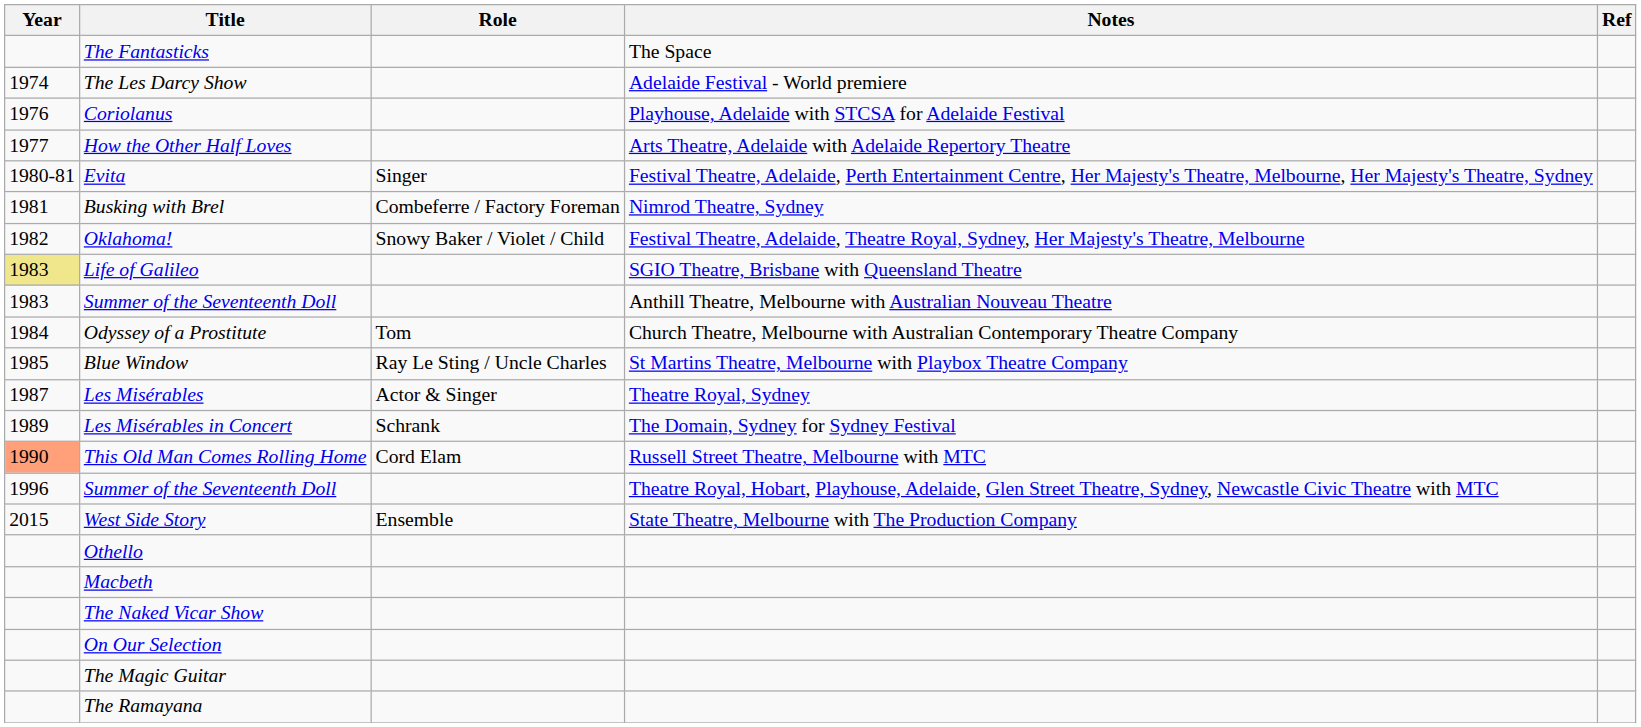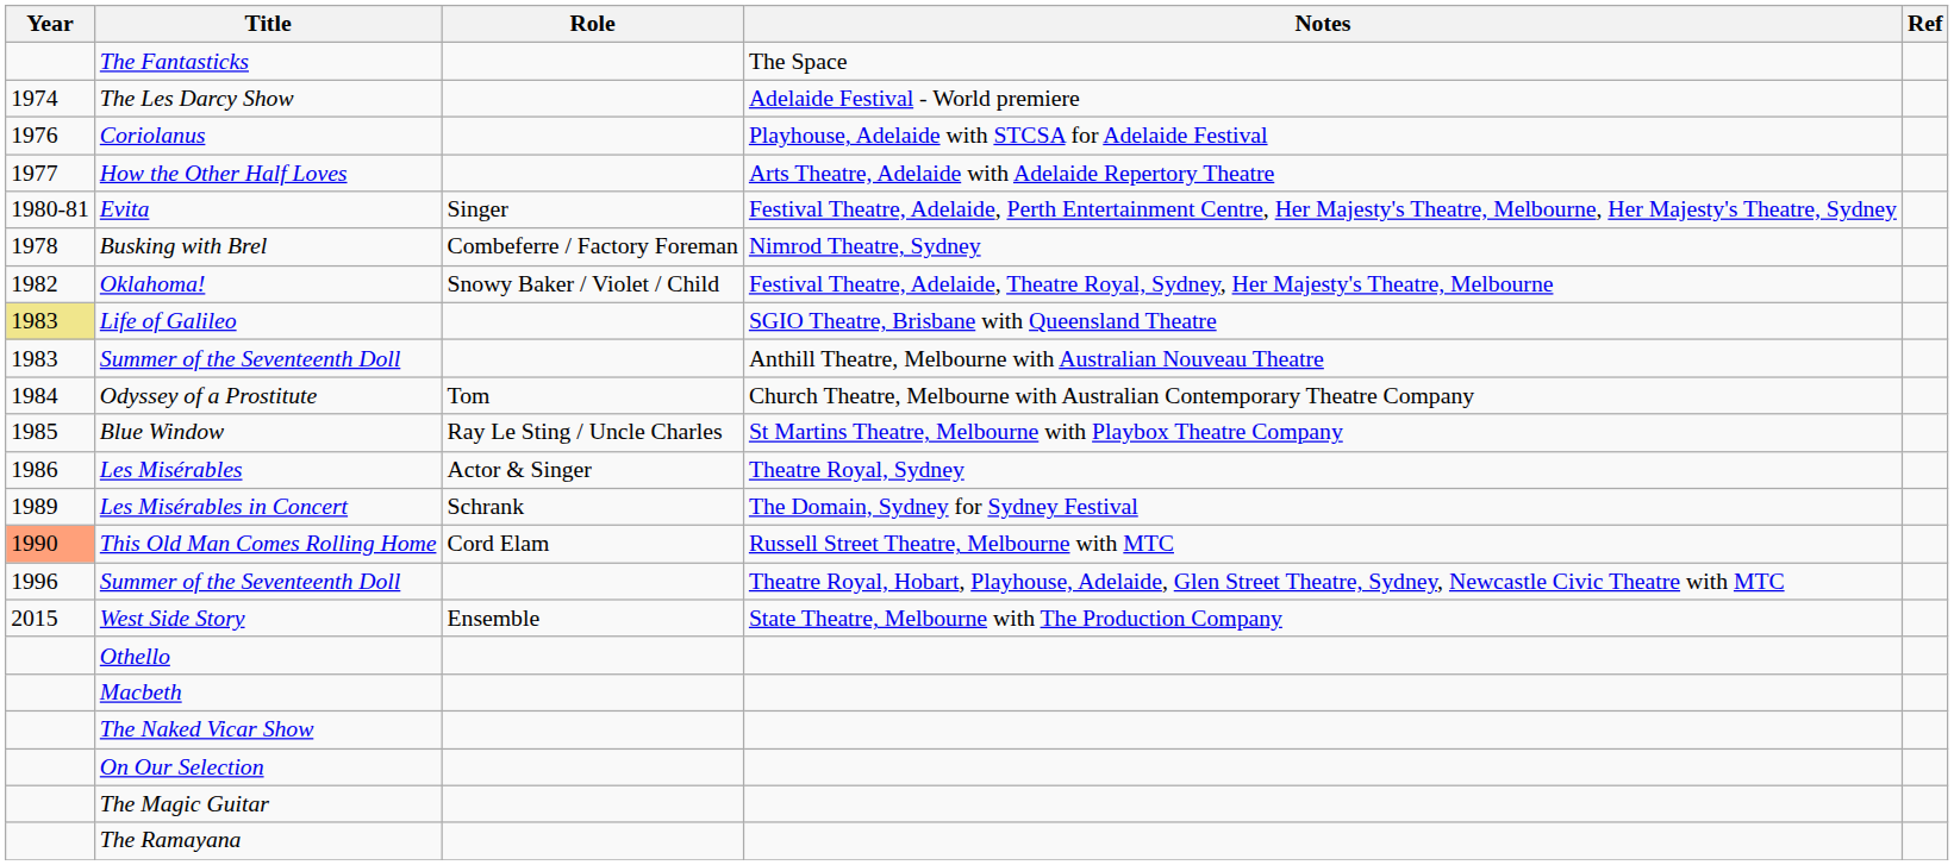Busking with Brel | Year: 1981 -> 1978
Les Misérables | Year: 1987 -> 1986
